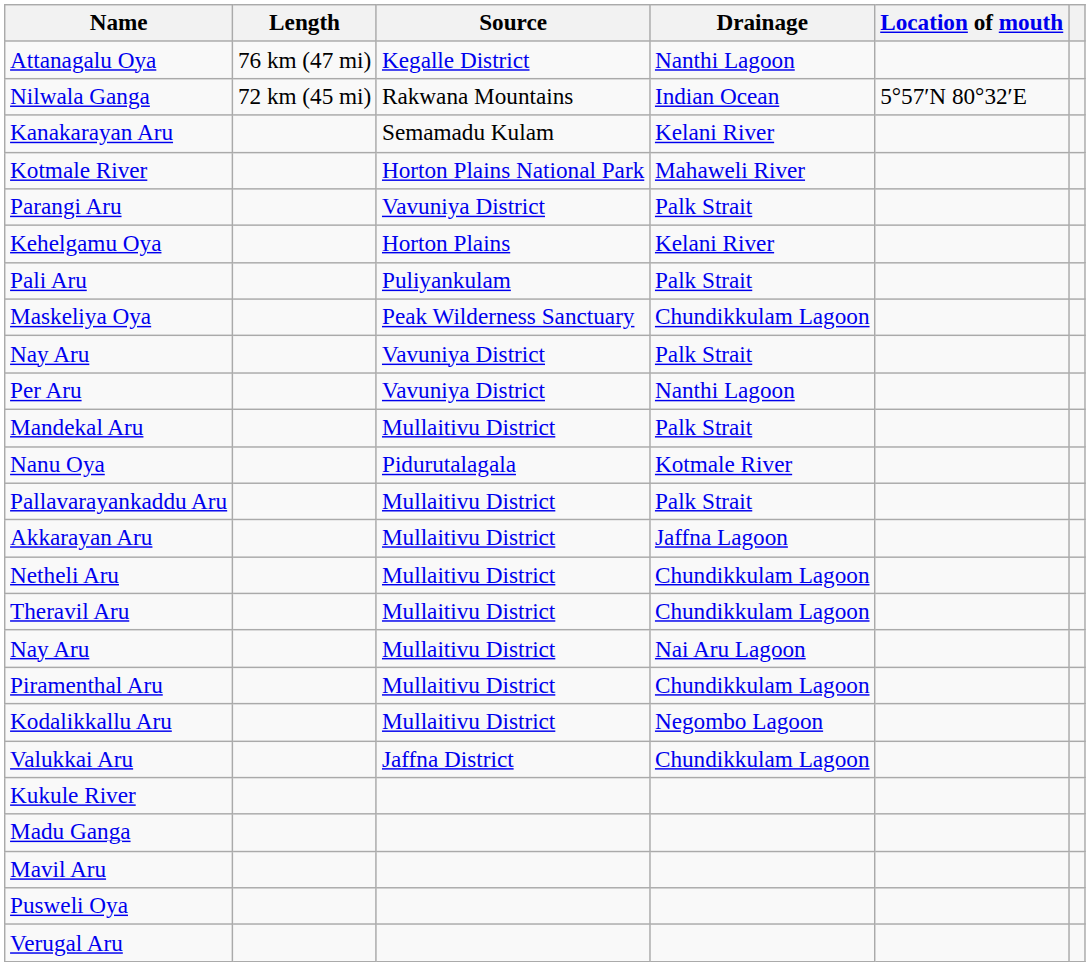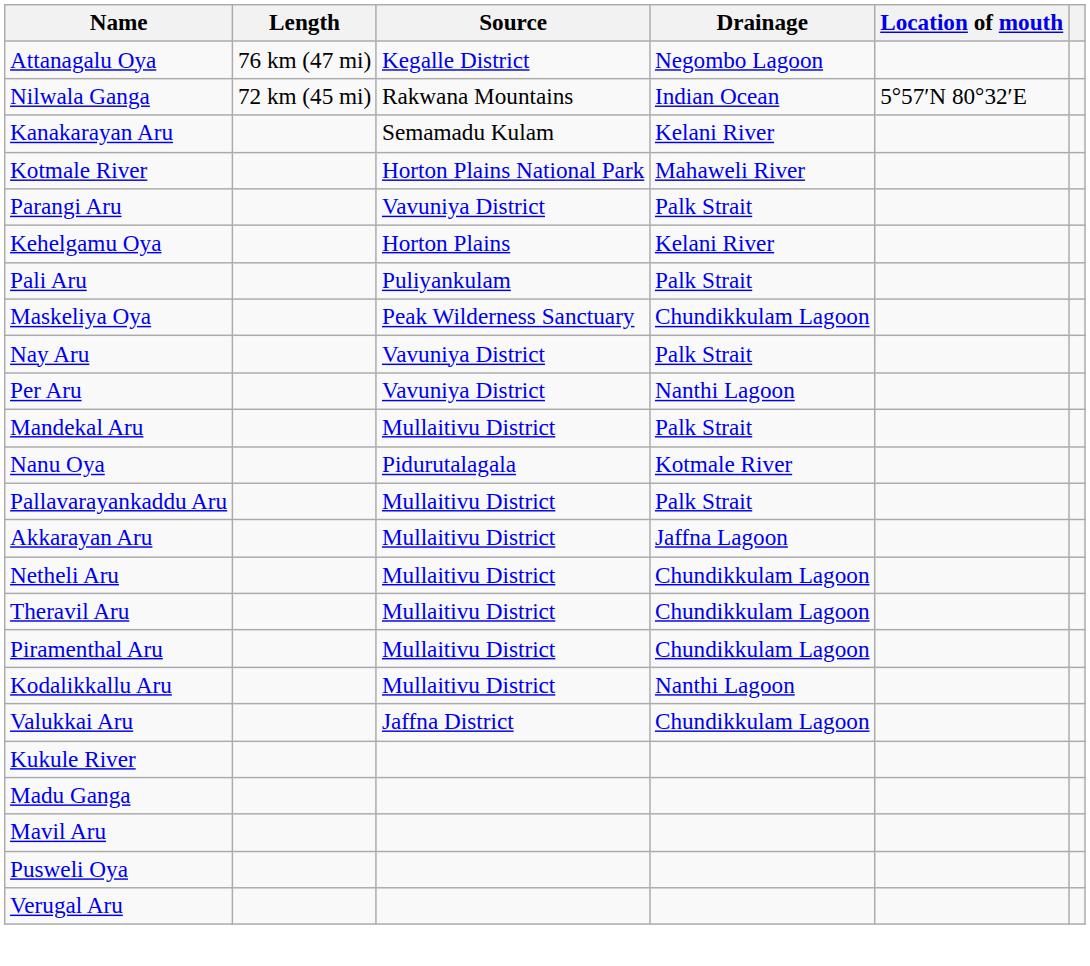Attanagalu Oya | Drainage: Nanthi Lagoon -> Negombo Lagoon
- row: Nay Aru | Mullaitivu District | Nai Aru Lagoon
Kodalikkallu Aru | Drainage: Negombo Lagoon -> Nanthi Lagoon
